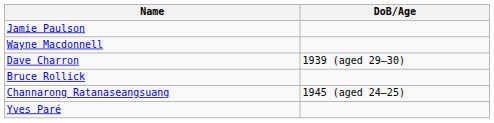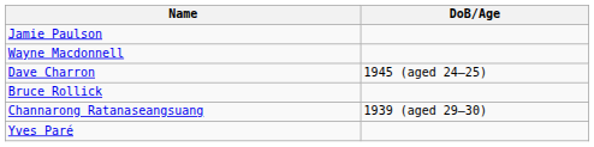Dave Charron | DoB/Age: 1939 (aged 29–30) -> 1945 (aged 24–25)
Channarong Ratanaseangsuang | DoB/Age: 1945 (aged 24–25) -> 1939 (aged 29–30)
